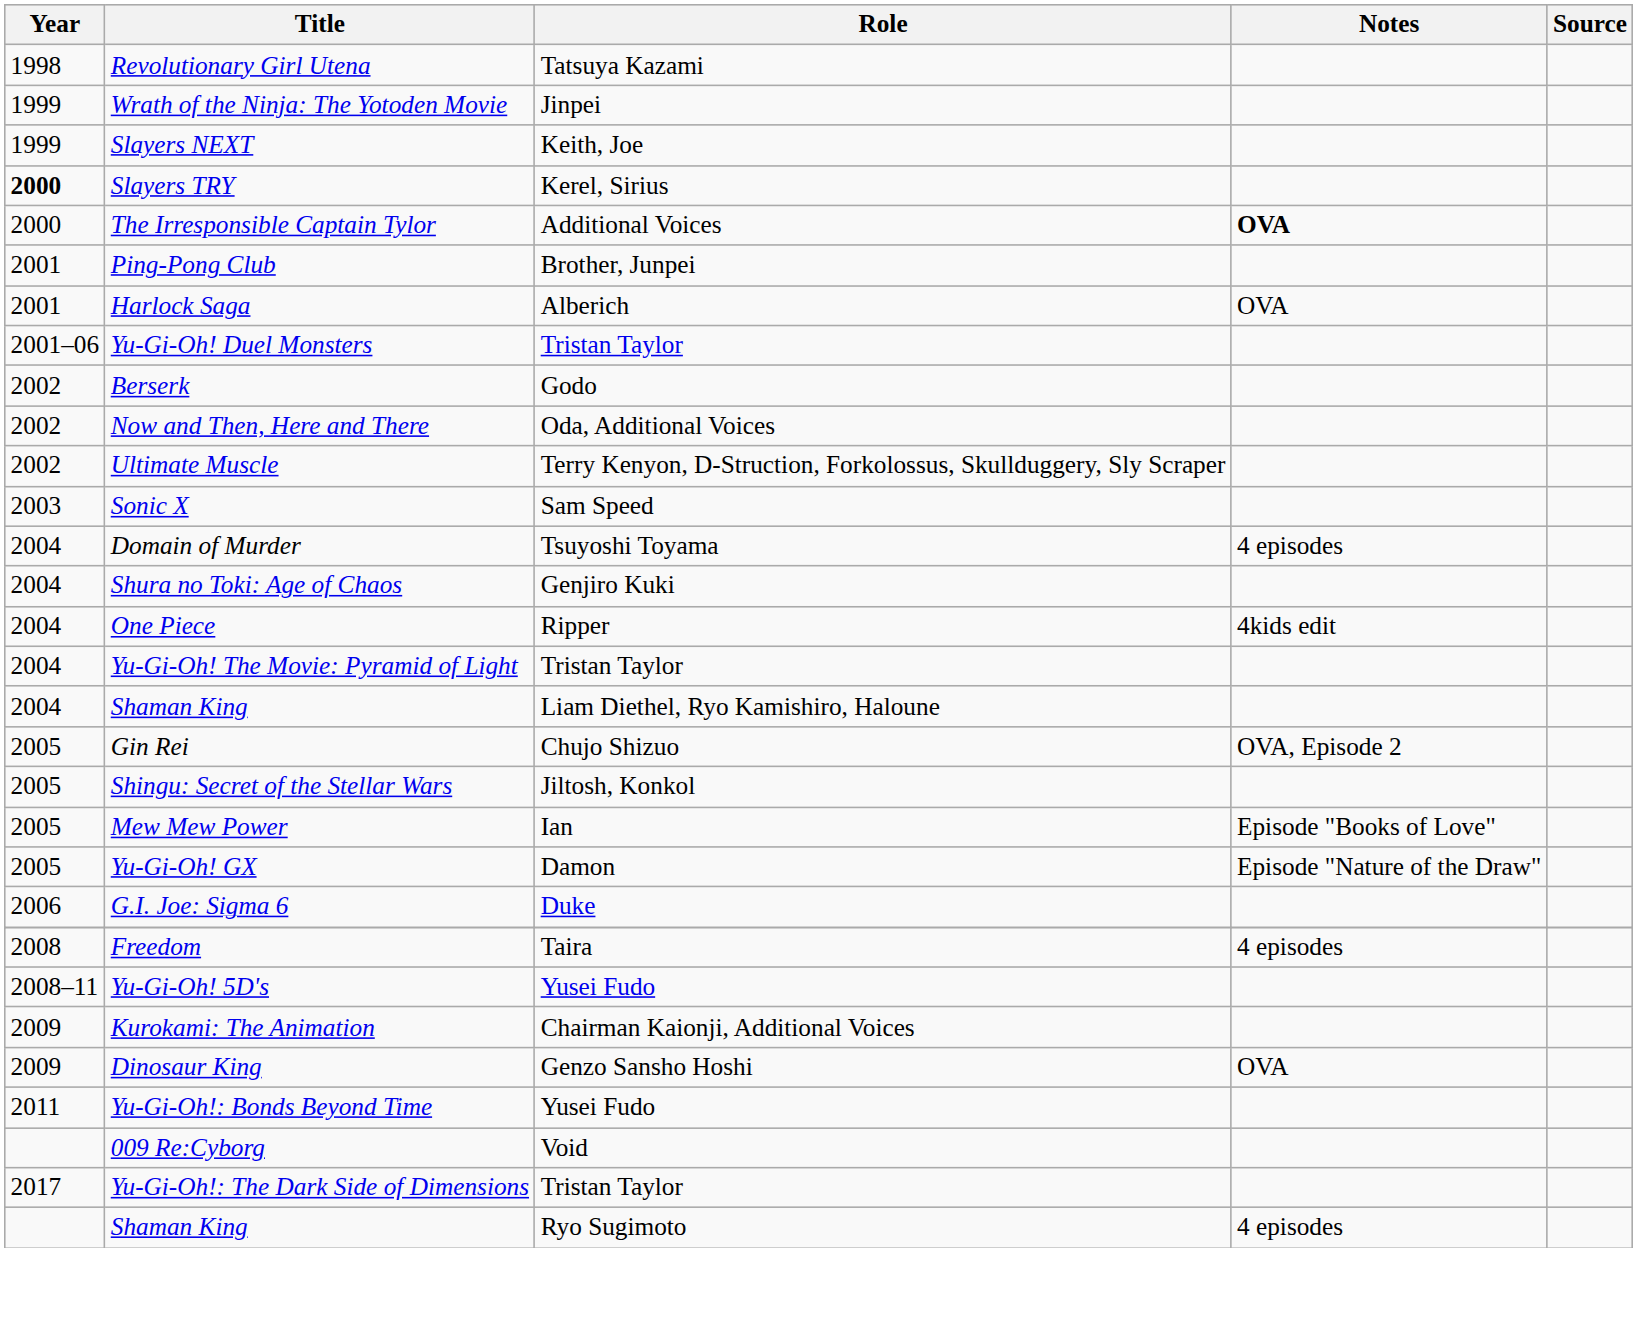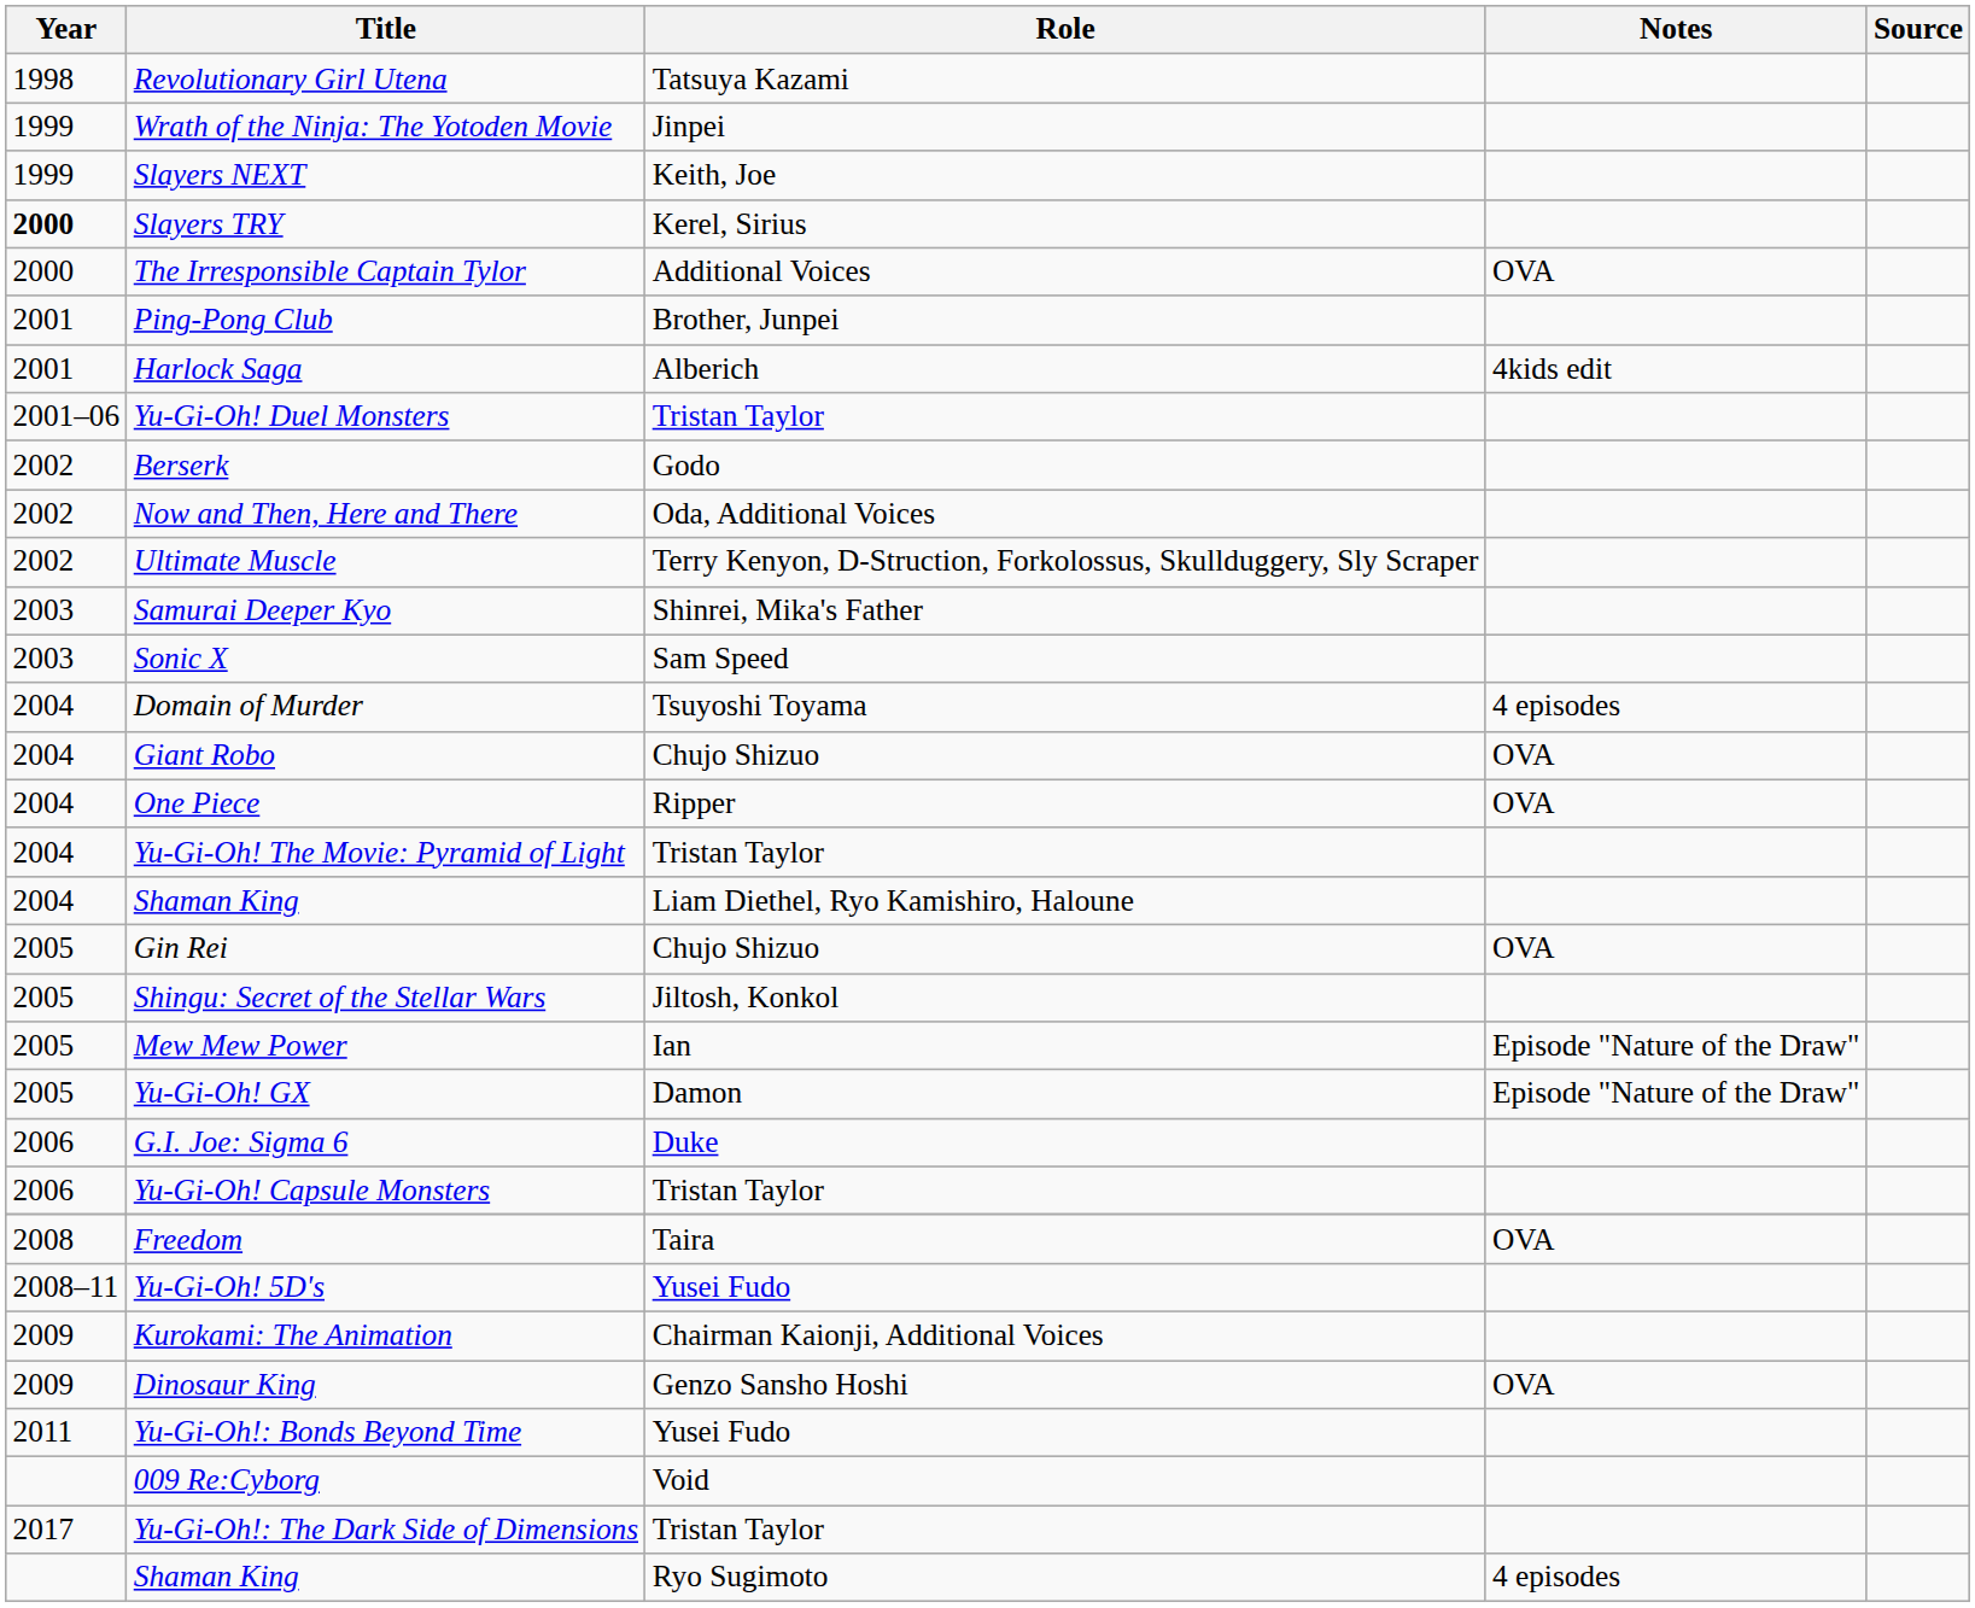The Irresponsible Captain Tylor | Notes: bold -> normal
Harlock Saga | Notes: OVA -> 4kids edit
+ row: 2003 | Samurai Deeper Kyo | Shinrei, Mika's Father
- row: 2004 | Shura no Toki: Age of Chaos | Genjiro Kuki
+ row: 2004 | Giant Robo | Chujo Shizuo | OVA
One Piece | Notes: 4kids edit -> OVA
Gin Rei | Notes: OVA, Episode 2 -> OVA
Mew Mew Power | Notes: Episode "Books of Love" -> Episode "Nature of the Draw"
+ row: 2006 | Yu-Gi-Oh! Capsule Monsters | Tristan Taylor
Freedom | Notes: 4 episodes -> OVA
